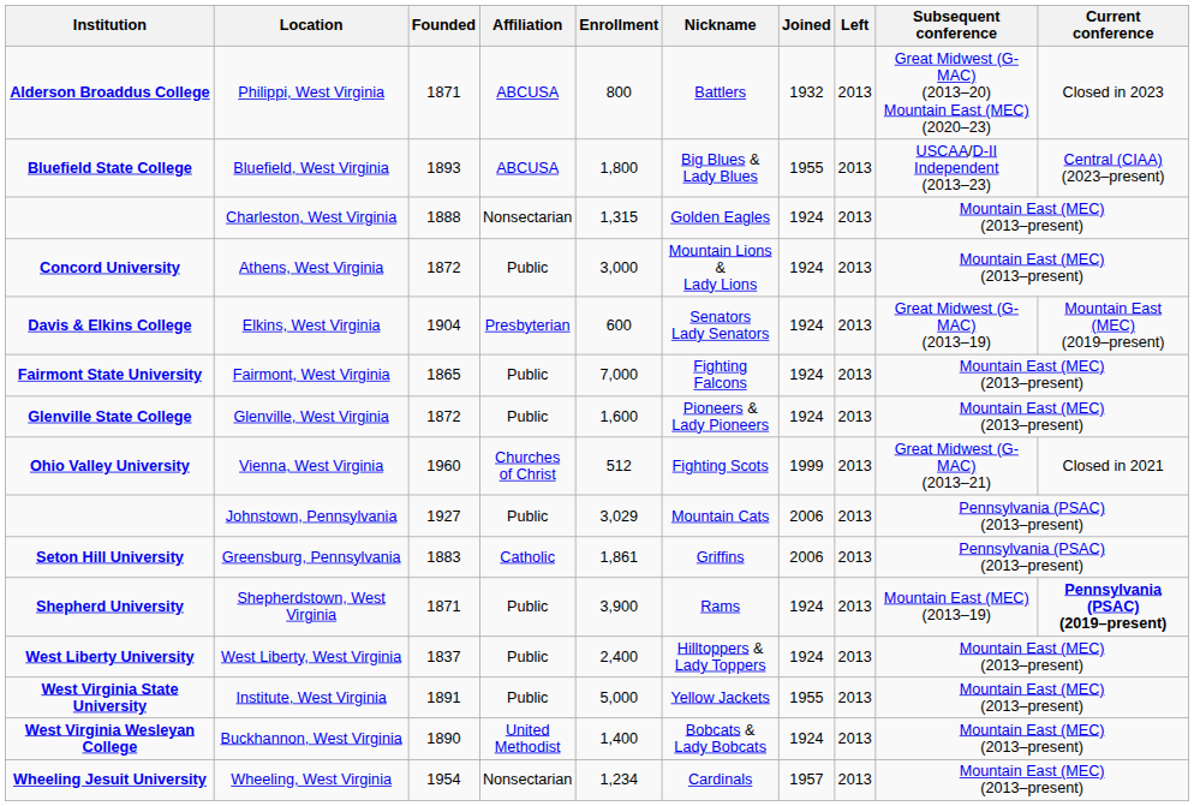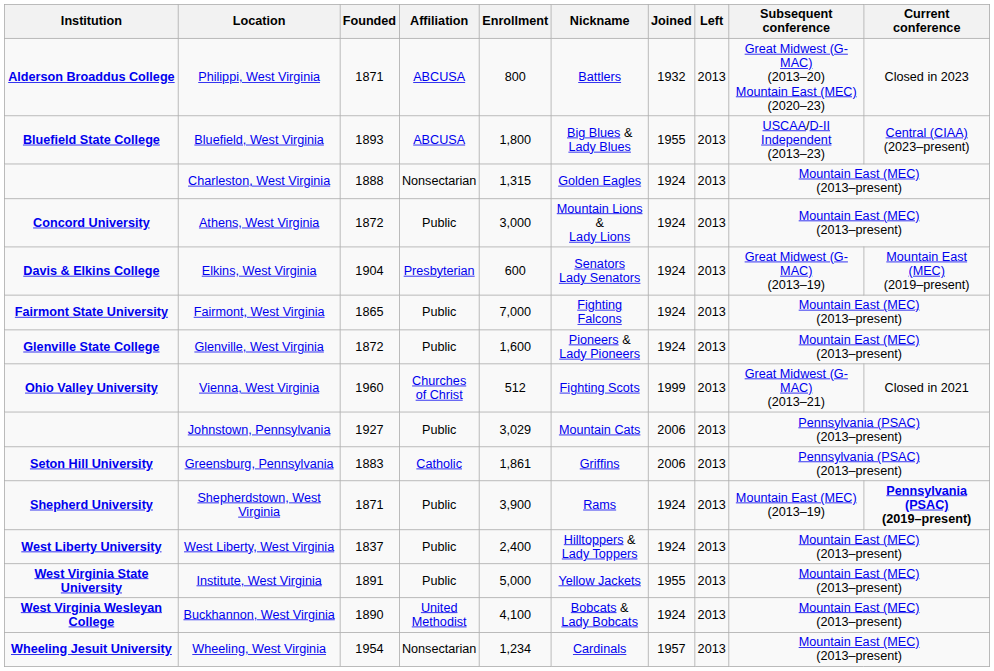Buckhannon, West Virginia | Enrollment: 1,400 -> 4,100
